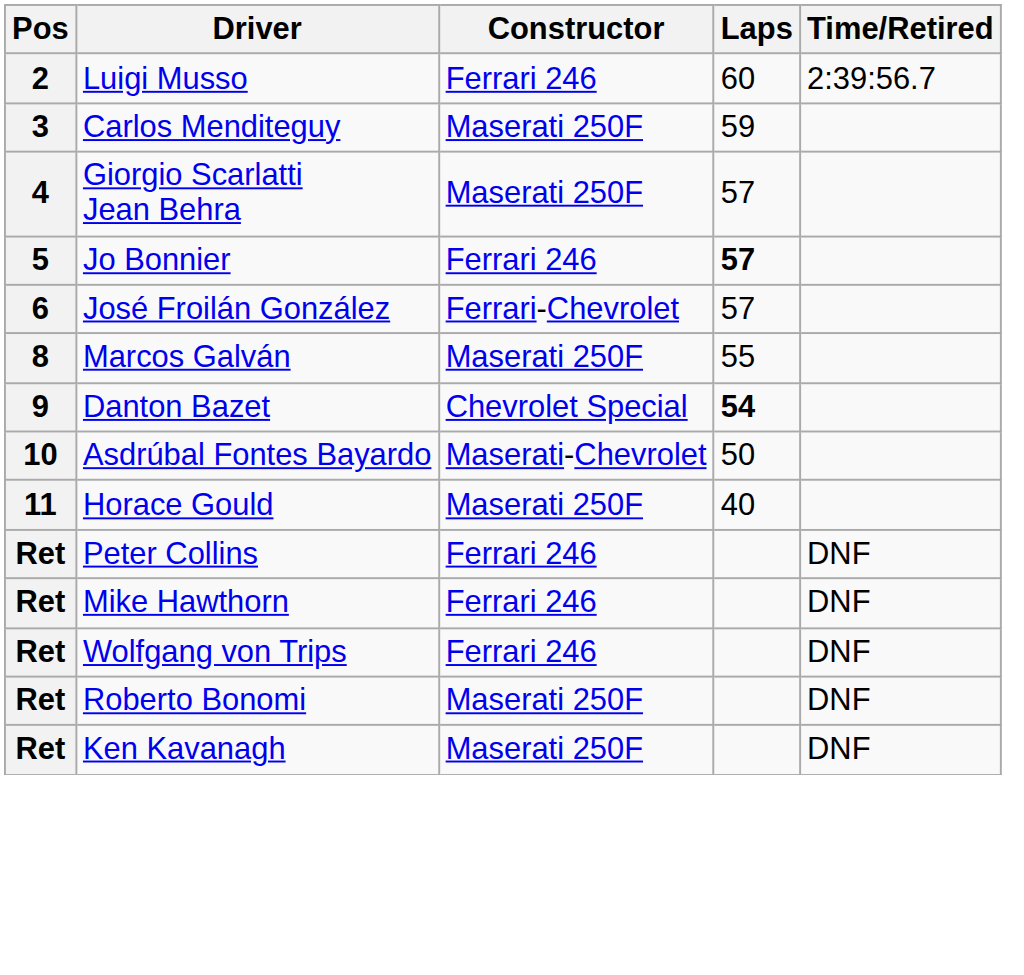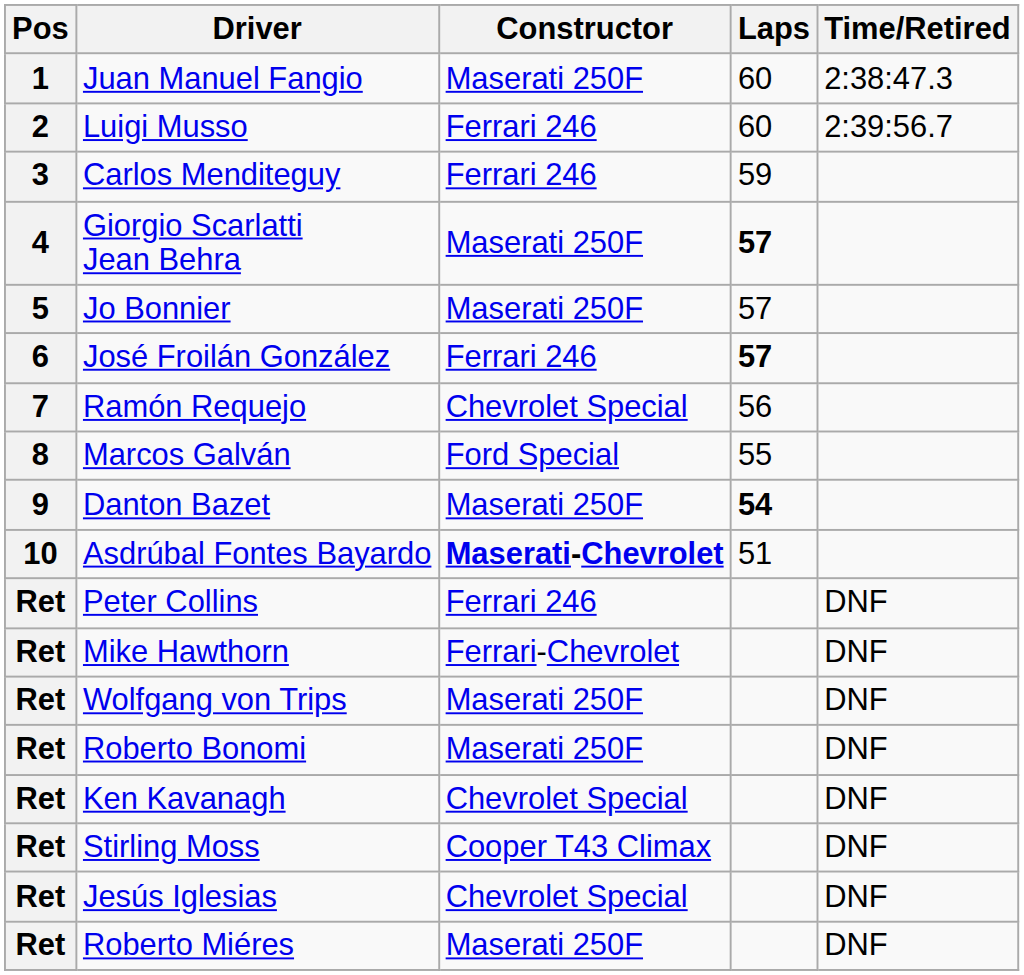+ row: 1 | Juan Manuel Fangio | Maserati 250F | 60 | 2:38:47.3
Carlos Menditeguy | Constructor: Maserati 250F -> Ferrari 246
Giorgio Scarlatti Jean Behra | Laps: normal -> bold
Jo Bonnier | Constructor: Ferrari 246 -> Maserati 250F
Jo Bonnier | Laps: bold -> normal
José Froilán González | Constructor: Ferrari-Chevrolet -> Ferrari 246
José Froilán González | Laps: normal -> bold
+ row: 7 | Ramón Requejo | Chevrolet Special | 56
Marcos Galván | Constructor: Maserati 250F -> Ford Special
Danton Bazet | Constructor: Chevrolet Special -> Maserati 250F
Asdrúbal Fontes Bayardo | Constructor: normal -> bold
Asdrúbal Fontes Bayardo | Laps: 50 -> 51
- row: 11 | Horace Gould | Maserati 250F | 40
Mike Hawthorn | Constructor: Ferrari 246 -> Ferrari-Chevrolet
Wolfgang von Trips | Constructor: Ferrari 246 -> Maserati 250F
Ken Kavanagh | Constructor: Maserati 250F -> Chevrolet Special
+ row: Ret | Stirling Moss | Cooper T43 Climax | DNF
+ row: Ret | Jesús Iglesias | Chevrolet Special | DNF
+ row: Ret | Roberto Miéres | Maserati 250F | DNF
